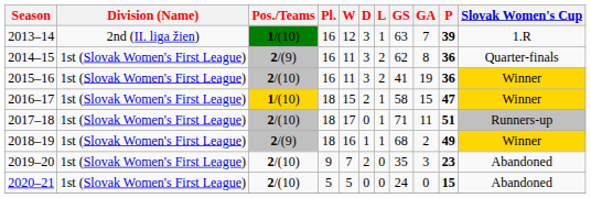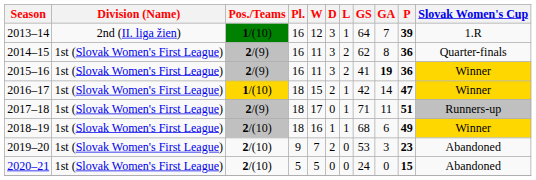2013–14 | GS: 63 -> 64
2015–16 | Pos./Teams: 2/(10) -> 2/(9)
2015–16 | GA: normal -> bold
2016–17 | GS: 58 -> 42
2016–17 | GA: 15 -> 14
2017–18 | Pos./Teams: 2/(10) -> 2/(9)
2018–19 | Pos./Teams: 2/(9) -> 2/(10)
2018–19 | GA: 2 -> 6
2019–20 | GS: 35 -> 53
